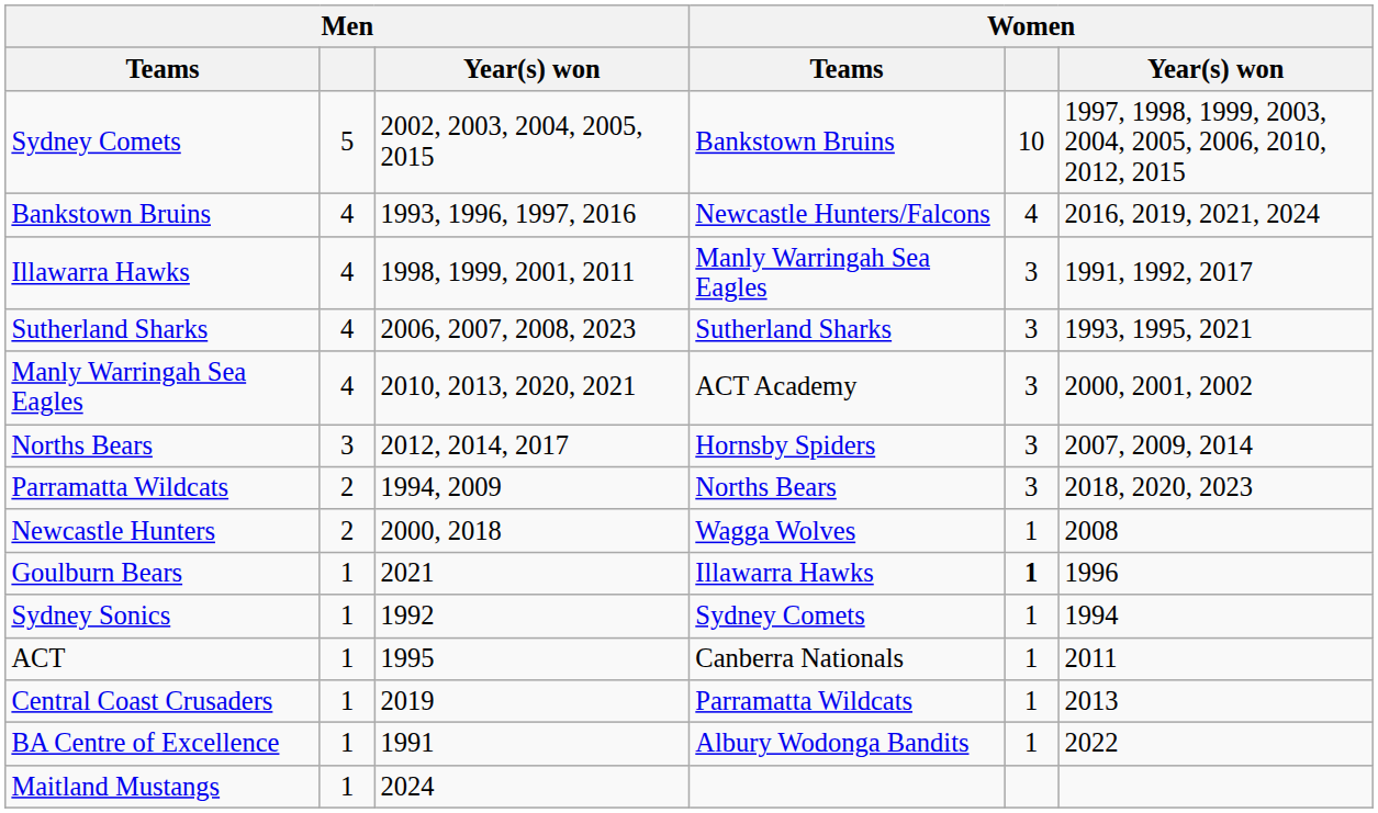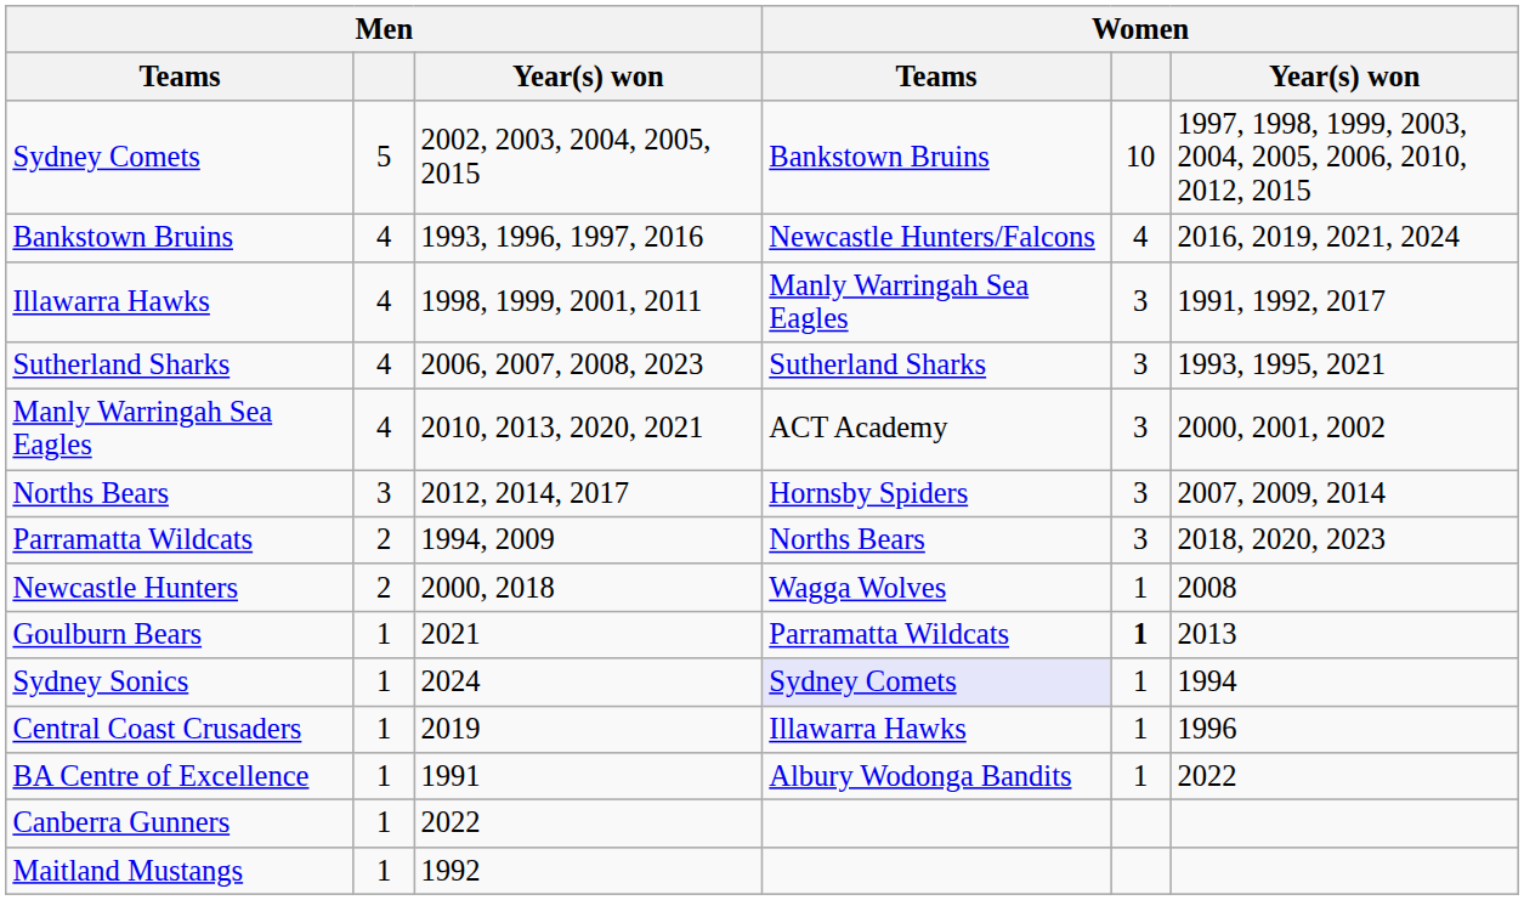Goulburn Bears | Women / Teams: Illawarra Hawks -> Parramatta Wildcats
Goulburn Bears | Women / Year(s) won: 1996 -> 2013
Sydney Sonics | Men / Year(s) won: 1992 -> 2024
Sydney Sonics | Women / Teams: no background -> lavender background
- row: ACT | 1 | 1995 | Canberra Nationals | 1 | 2011
Central Coast Crusaders | Women / Teams: Parramatta Wildcats -> Illawarra Hawks
Central Coast Crusaders | Women / Year(s) won: 2013 -> 1996
+ row: Canberra Gunners | 1 | 2022
Maitland Mustangs | Men / Year(s) won: 2024 -> 1992
